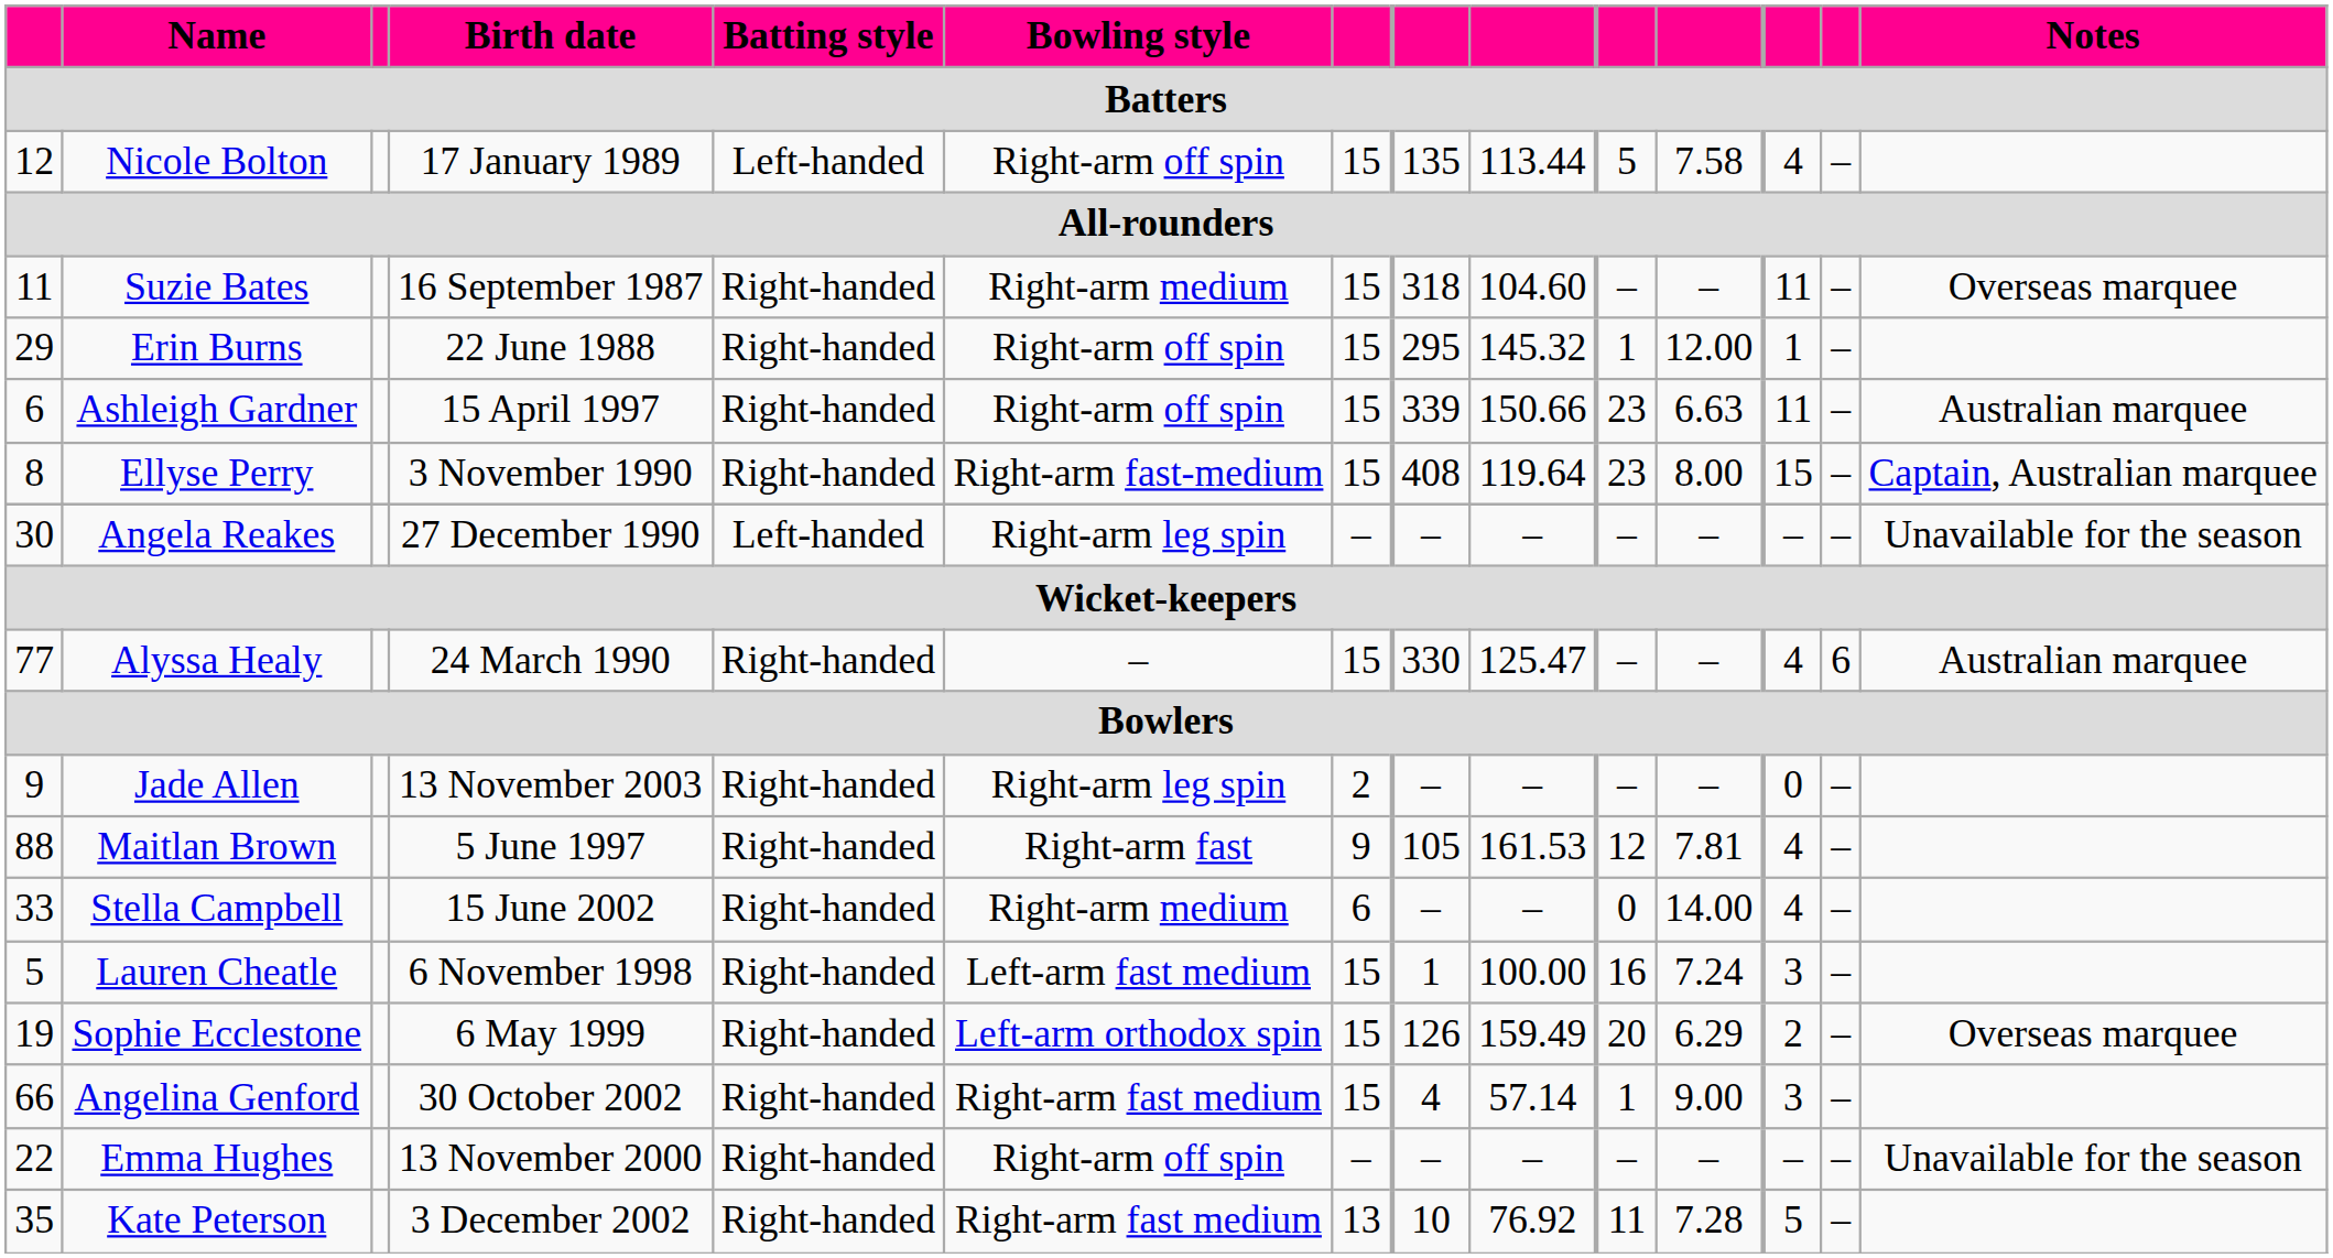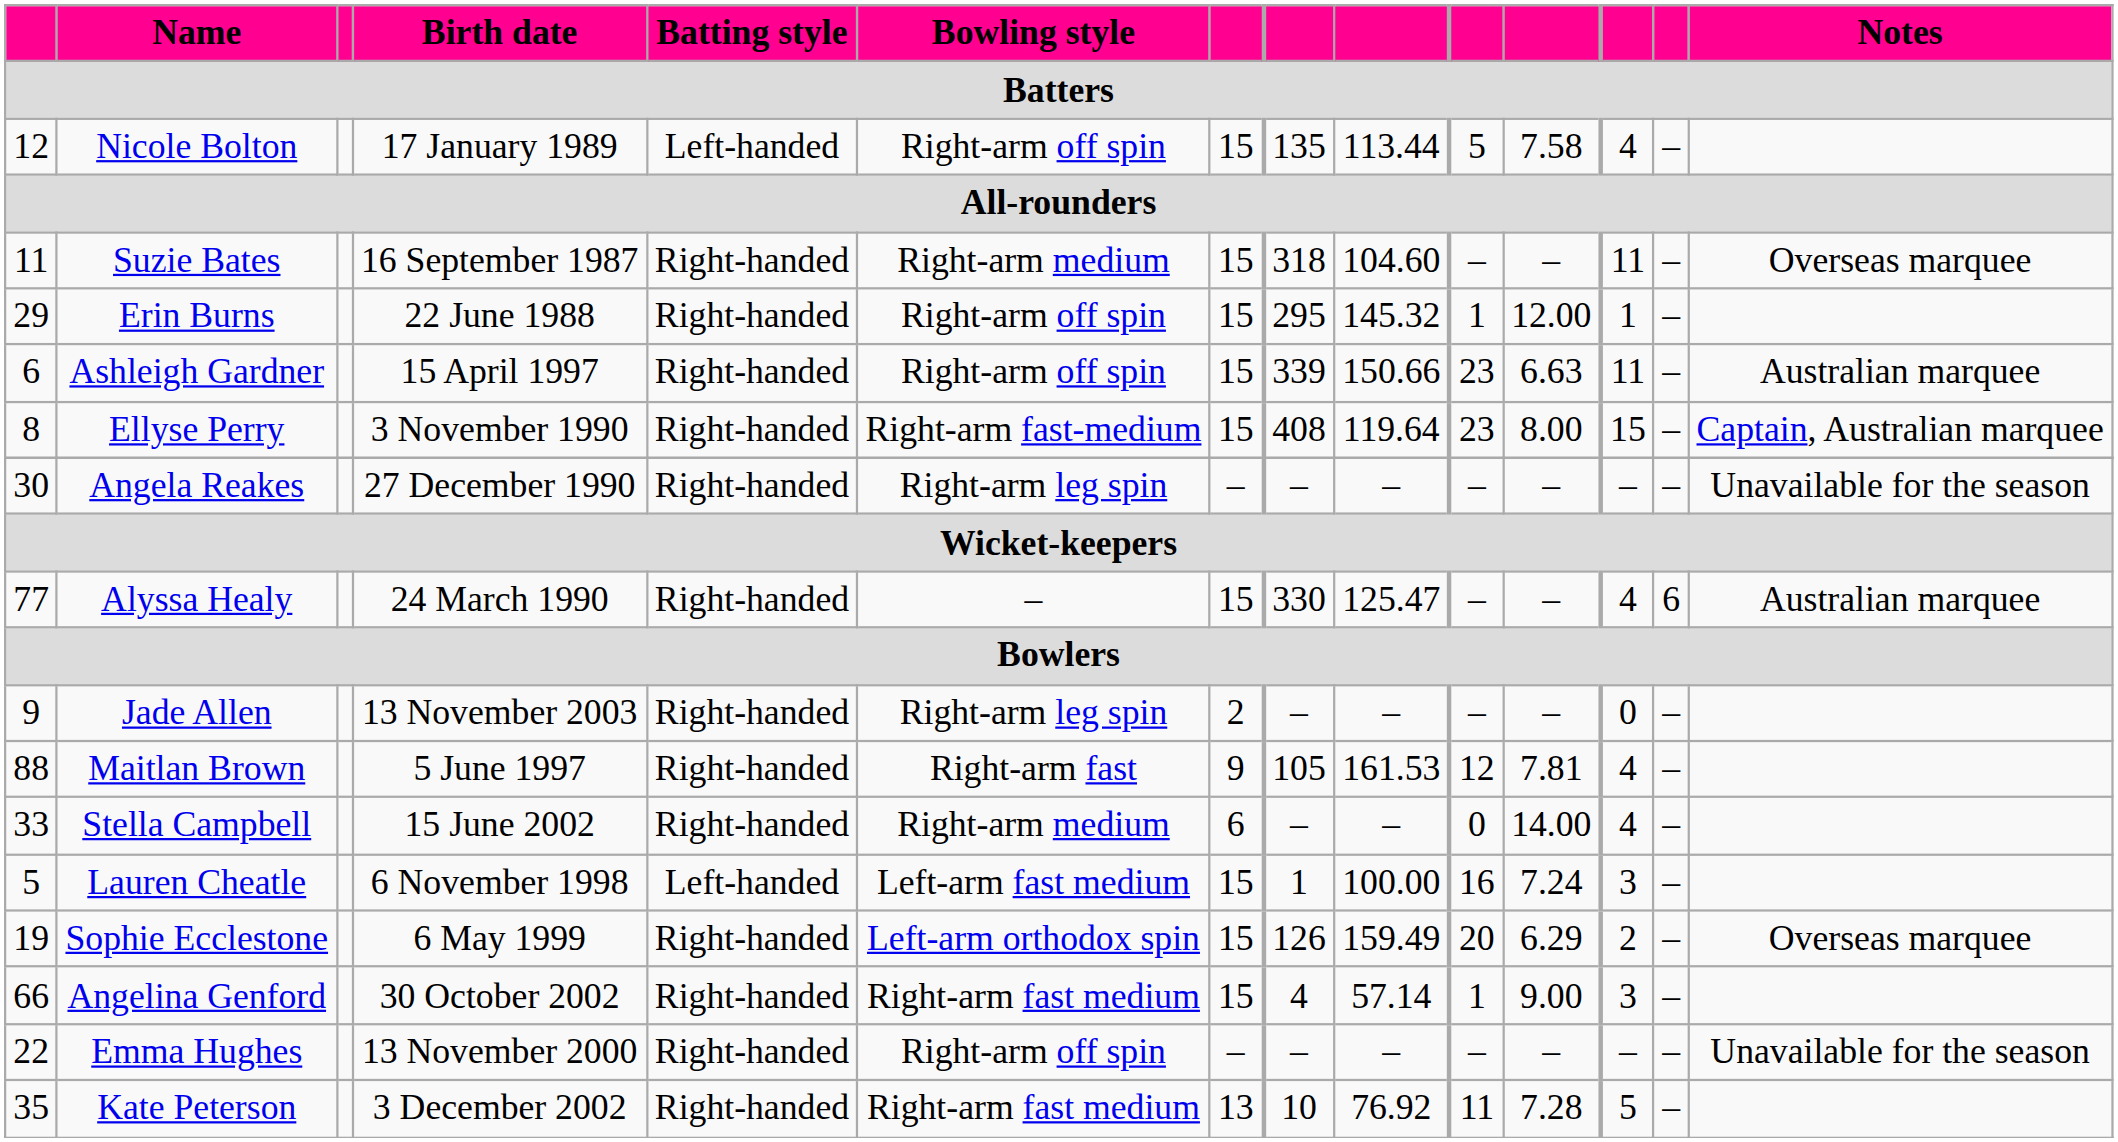Angela Reakes | Batting style: Left-handed -> Right-handed
Lauren Cheatle | Batting style: Right-handed -> Left-handed
